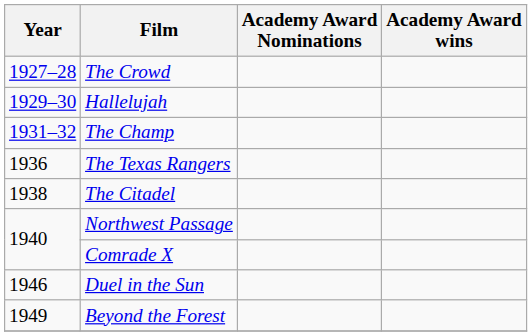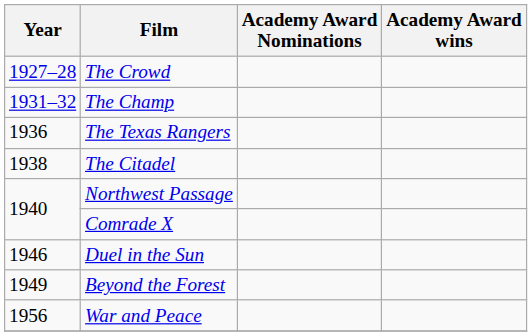- row: 1929–30 | Hallelujah
+ row: 1956 | War and Peace
